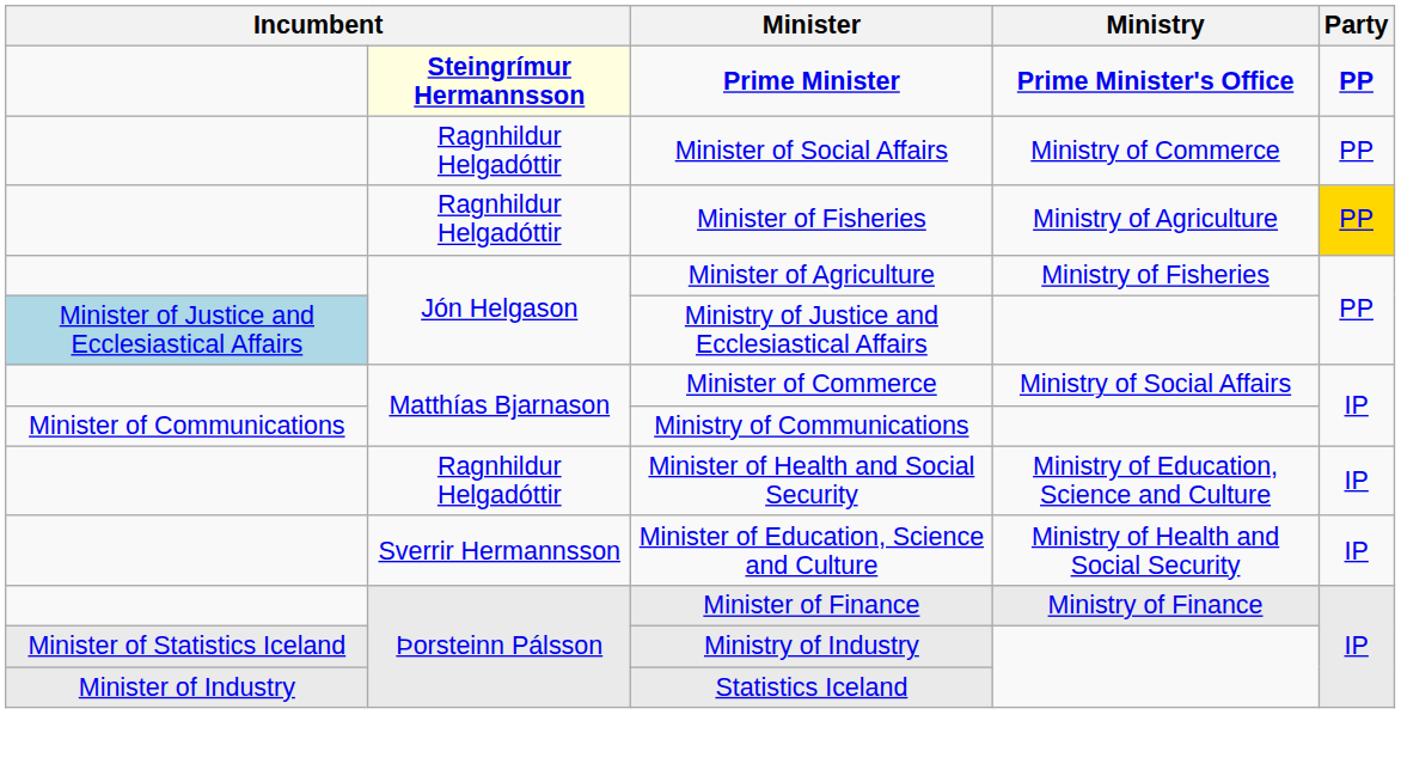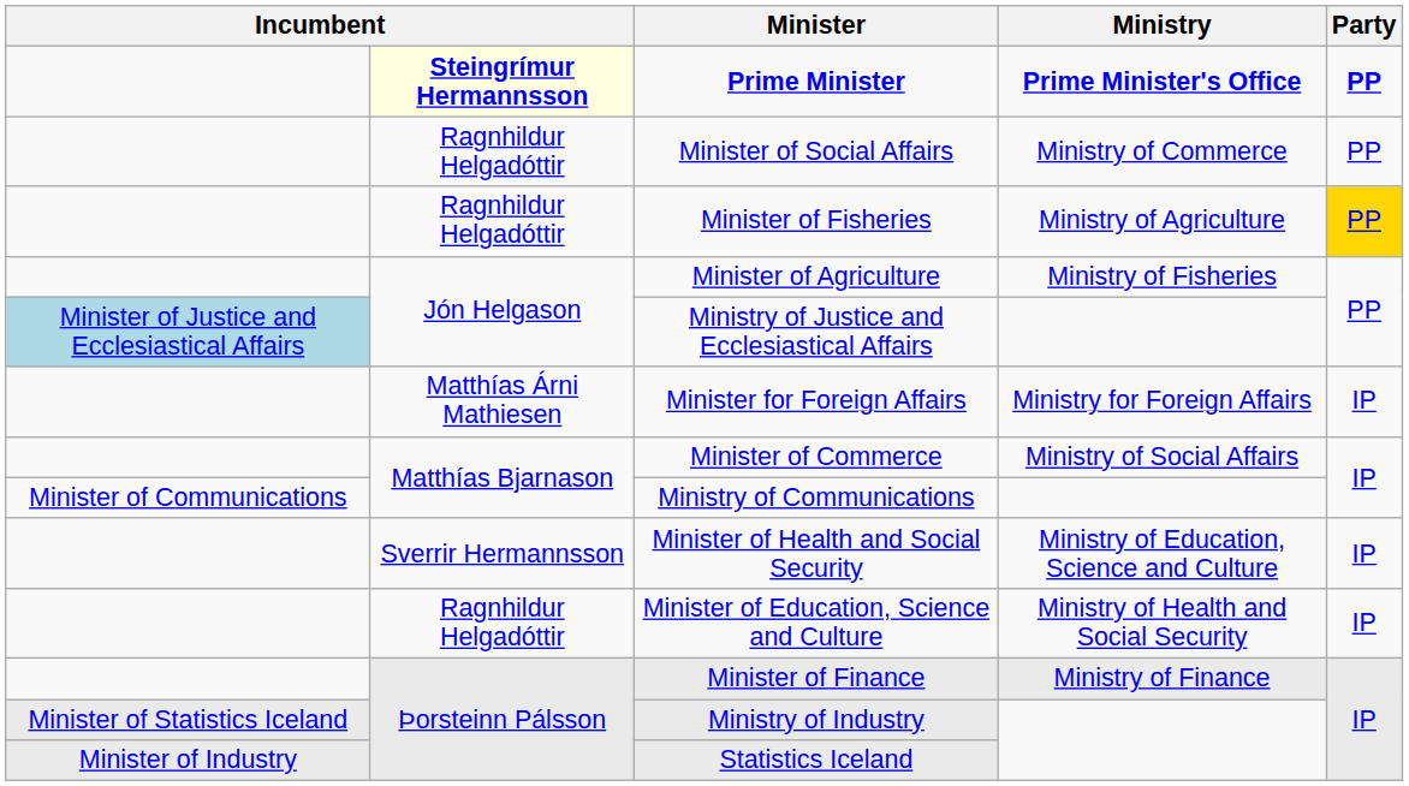+ row: Matthías Árni Mathiesen | Minister for Foreign Affairs | Ministry for Foreign Affairs | IP
Minister of Health and Social Security | column 2: Ragnhildur Helgadóttir -> Sverrir Hermannsson
Minister of Education, Science and Culture | column 2: Sverrir Hermannsson -> Ragnhildur Helgadóttir
